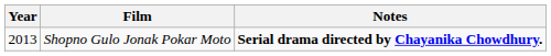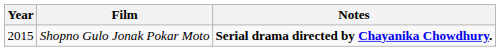Shopno Gulo Jonak Pokar Moto | Year: 2013 -> 2015
